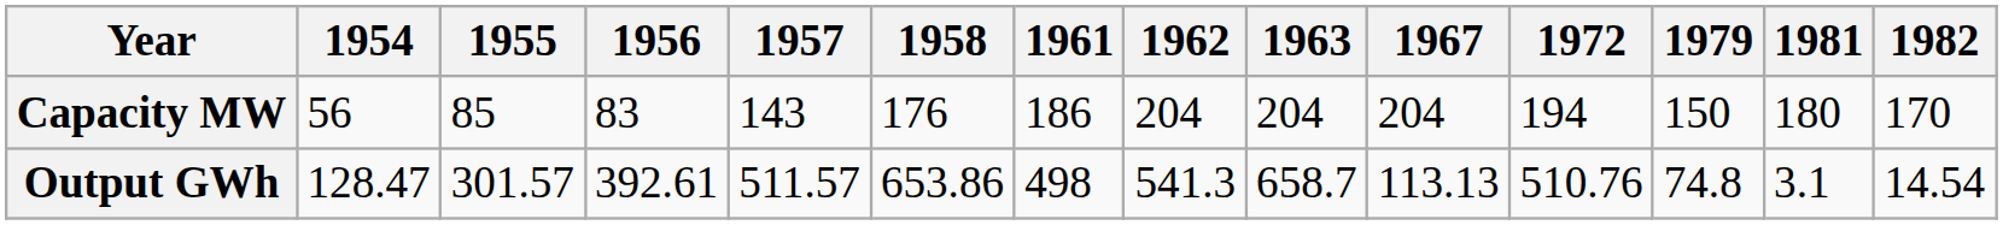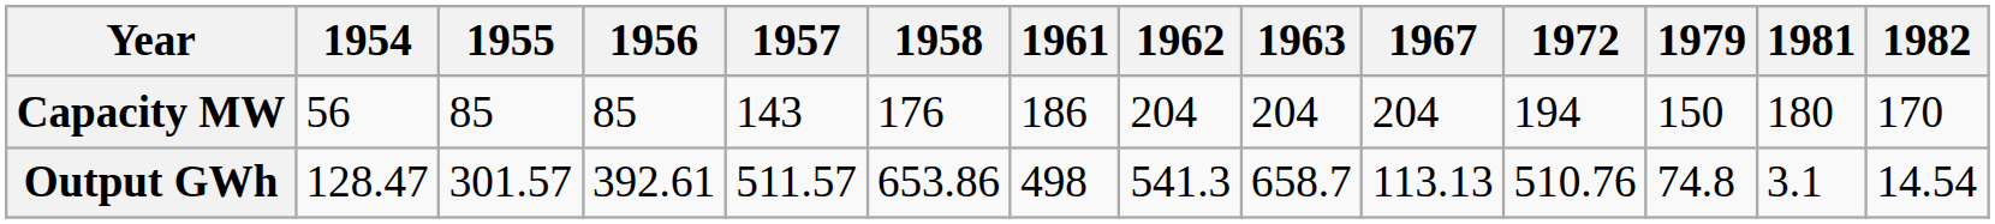Capacity MW | 1956: 83 -> 85
